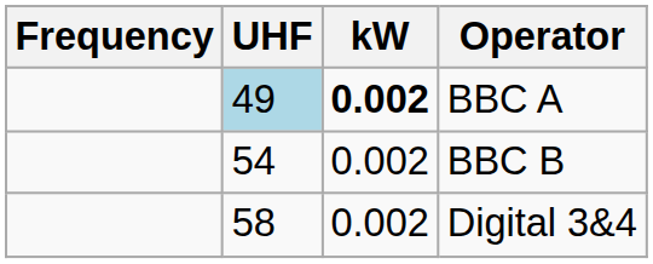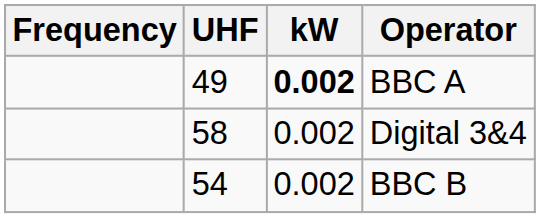BBC A | UHF: lightblue background -> no background
rows swapped: BBC B <-> Digital 3&4
